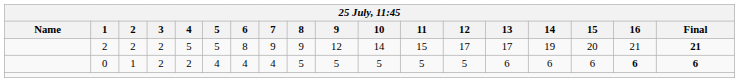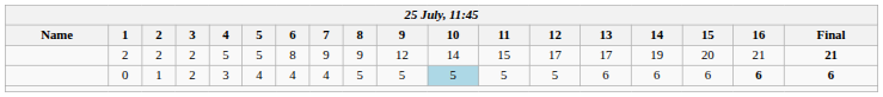0 | 4: 2 -> 3
0 | 10: no background -> lightblue background
